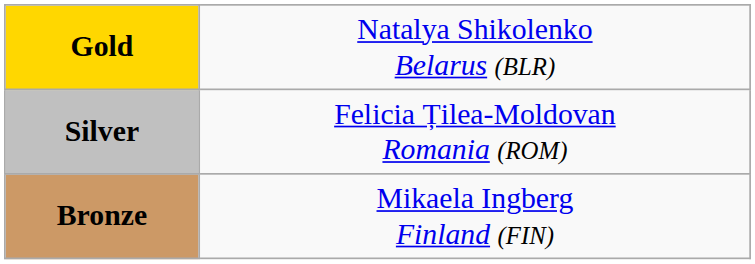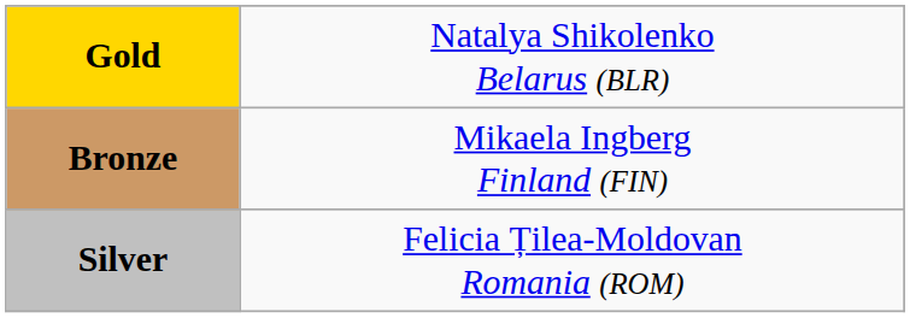rows swapped: Silver <-> Bronze
